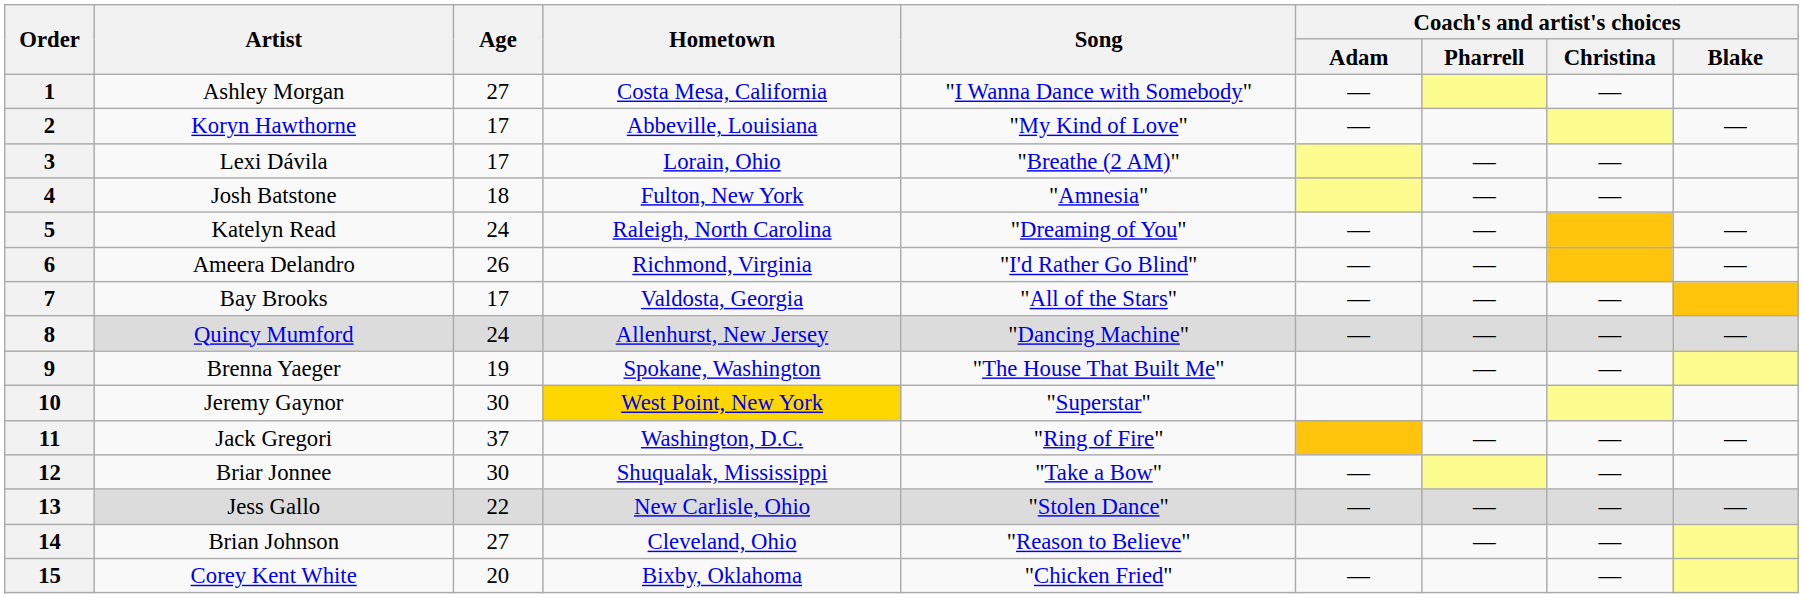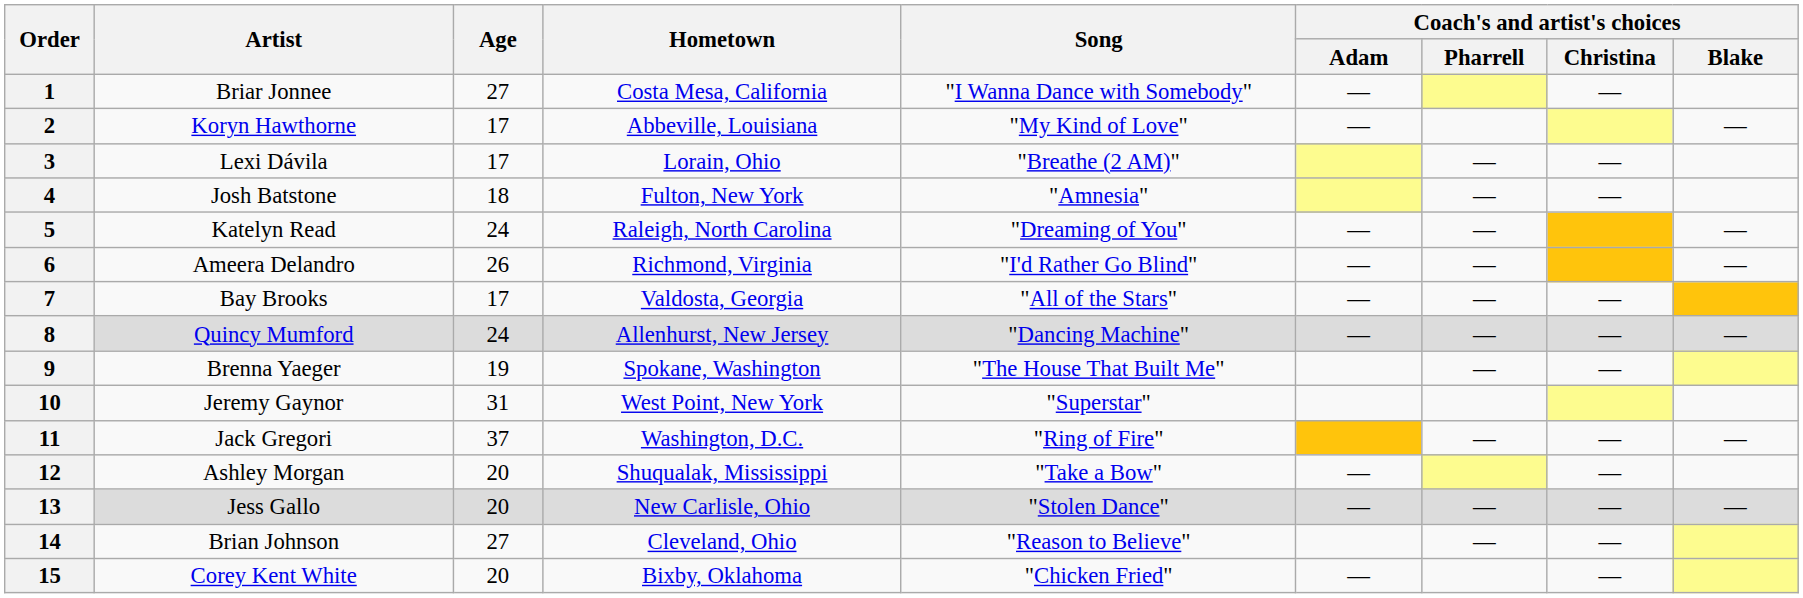1 | Artist: Ashley Morgan -> Briar Jonnee
10 | Age: 30 -> 31
10 | Hometown: gold background -> no background
12 | Artist: Briar Jonnee -> Ashley Morgan
12 | Age: 30 -> 20
13 | Age: 22 -> 20
